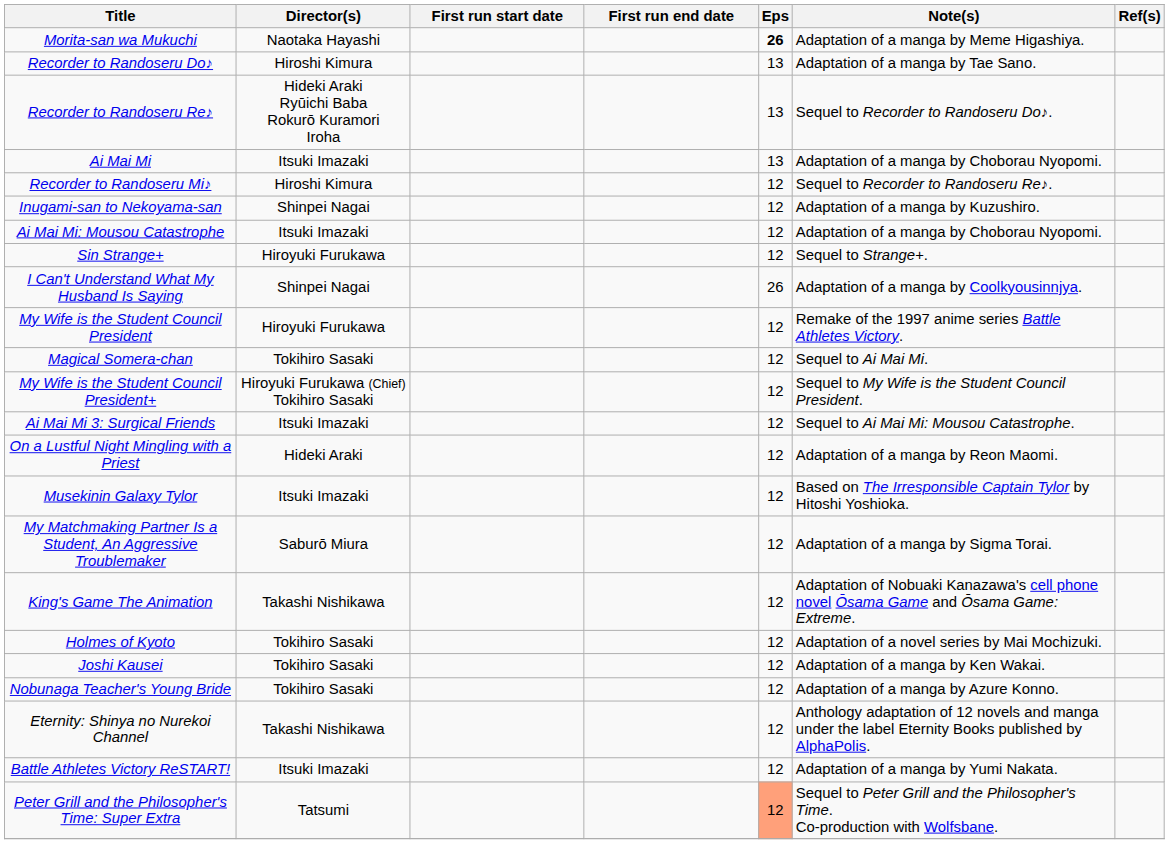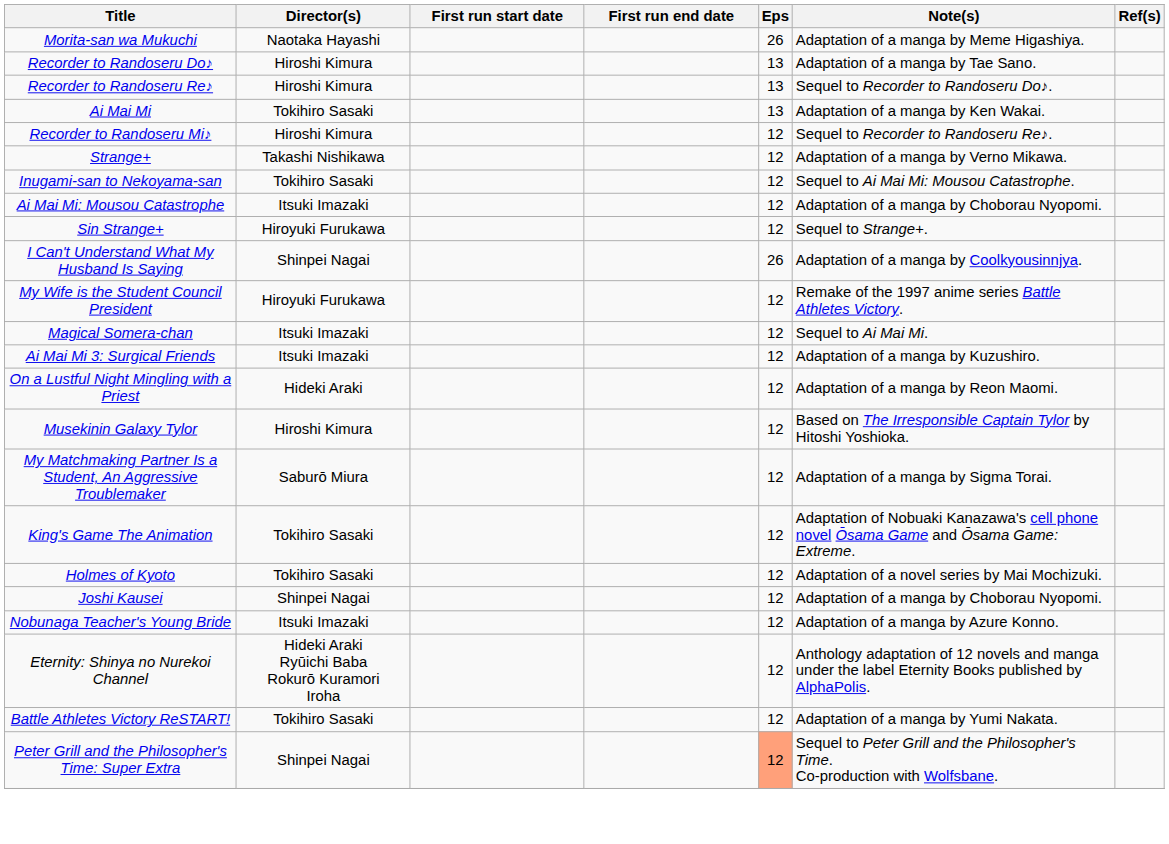Morita-san wa Mukuchi | Eps: bold -> normal
Recorder to Randoseru Re♪ | Director(s): Hideki Araki Ryūichi Baba Rokurō Kuramori Iroha -> Hiroshi Kimura
Ai Mai Mi | Director(s): Itsuki Imazaki -> Tokihiro Sasaki
Ai Mai Mi | Note(s): Adaptation of a manga by Choborau Nyopomi. -> Adaptation of a manga by Ken Wakai.
+ row: Strange+ | Takashi Nishikawa | 12 | Adaptation of a manga by Verno Mikawa.
Inugami-san to Nekoyama-san | Director(s): Shinpei Nagai -> Tokihiro Sasaki
Inugami-san to Nekoyama-san | Note(s): Adaptation of a manga by Kuzushiro. -> Sequel to Ai Mai Mi: Mousou Catastrophe.
Magical Somera-chan | Director(s): Tokihiro Sasaki -> Itsuki Imazaki
- row: My Wife is the Student Council President+ | Hiroyuki Furukawa (Chief) Tokihiro Sasaki | 12 | Sequel to My Wife is the Student Council President.
Ai Mai Mi 3: Surgical Friends | Note(s): Sequel to Ai Mai Mi: Mousou Catastrophe. -> Adaptation of a manga by Kuzushiro.
Musekinin Galaxy Tylor | Director(s): Itsuki Imazaki -> Hiroshi Kimura
King's Game The Animation | Director(s): Takashi Nishikawa -> Tokihiro Sasaki
Joshi Kausei | Director(s): Tokihiro Sasaki -> Shinpei Nagai
Joshi Kausei | Note(s): Adaptation of a manga by Ken Wakai. -> Adaptation of a manga by Choborau Nyopomi.
Nobunaga Teacher's Young Bride | Director(s): Tokihiro Sasaki -> Itsuki Imazaki
Eternity: Shinya no Nurekoi Channel | Director(s): Takashi Nishikawa -> Hideki Araki Ryūichi Baba Rokurō Kuramori Iroha
Battle Athletes Victory ReSTART! | Director(s): Itsuki Imazaki -> Tokihiro Sasaki
Peter Grill and the Philosopher's Time: Super Extra | Director(s): Tatsumi -> Shinpei Nagai
